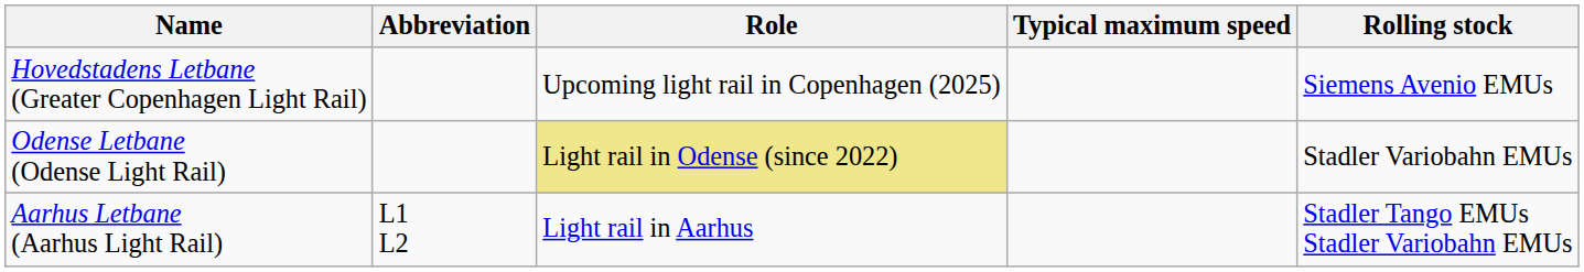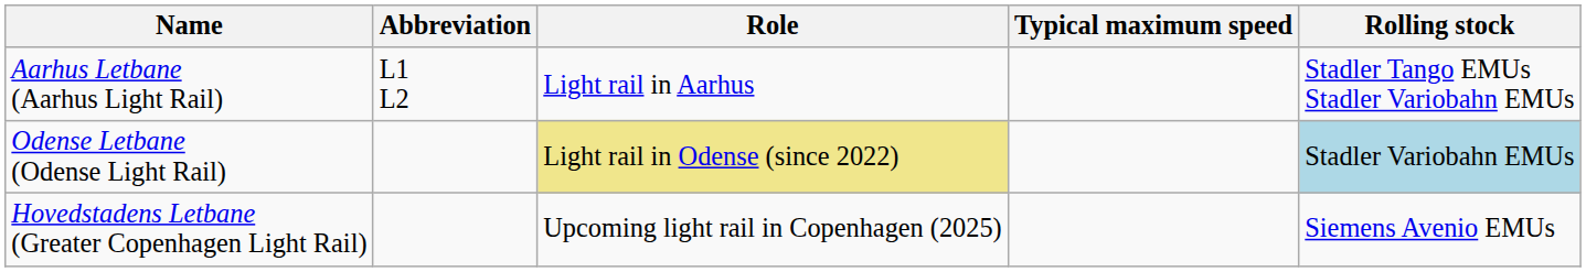rows swapped: Aarhus Letbane (Aarhus Light Rail) <-> Hovedstadens Letbane (Greater Copenhagen Light Rail)
Odense Letbane (Odense Light Rail) | Rolling stock: no background -> lightblue background
